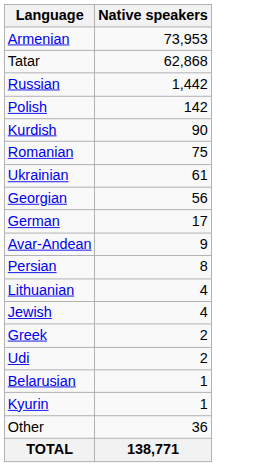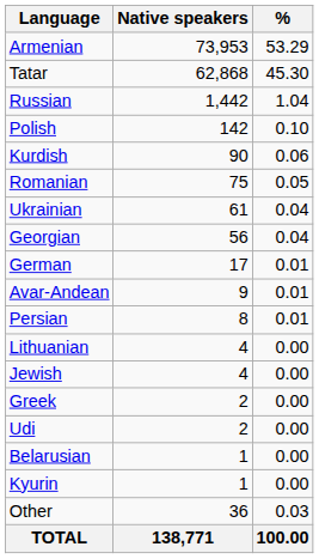+ column: % | 53.29 | 45.30 | 1.04 | 0.10 | 0.06 | 0.05 | 0.04 | 0.04 | 0.01 | 0.01 | 0.01 | 0.00 | 0.00 | 0.00 | 0.00 | 0.00 | 0.00 | 0.03 | 100.00
